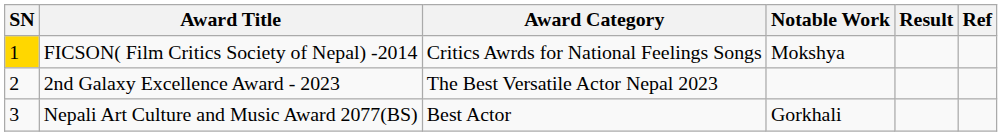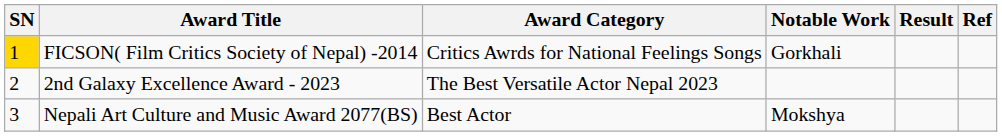FICSON( Film Critics Society of Nepal) -2014 | Notable Work: Mokshya -> Gorkhali
Nepali Art Culture and Music Award 2077(BS) | Notable Work: Gorkhali -> Mokshya
